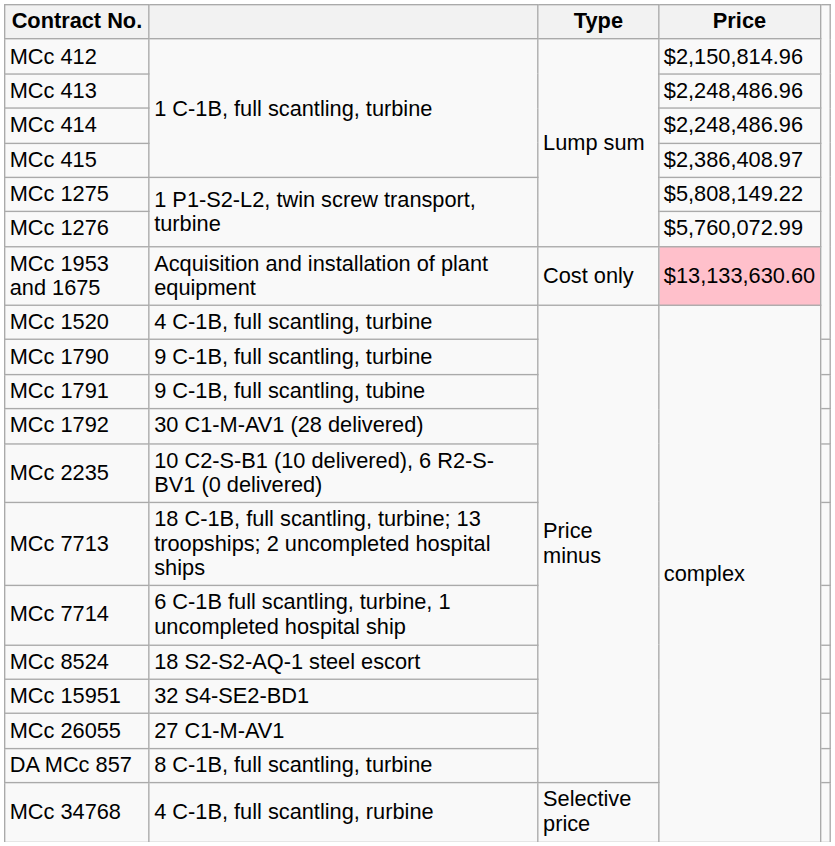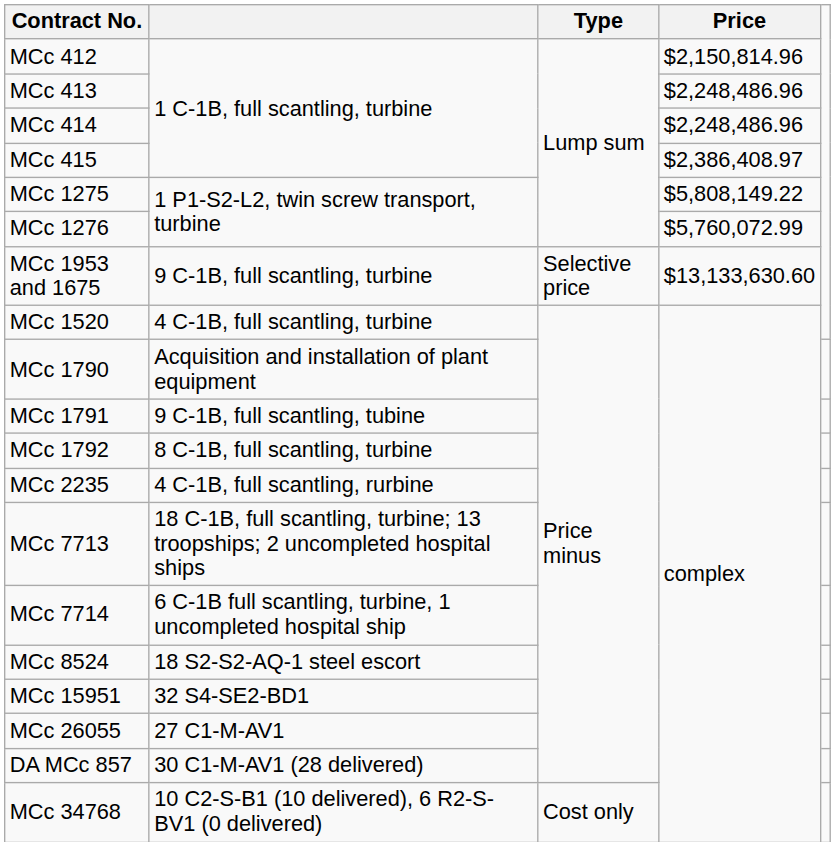MCc 1953 and 1675 | column 2: Acquisition and installation of plant equipment -> 9 C-1B, full scantling, turbine
MCc 1953 and 1675 | Type: Cost only -> Selective price
MCc 1953 and 1675 | Price: pink background -> no background
MCc 1790 | column 2: 9 C-1B, full scantling, turbine -> Acquisition and installation of plant equipment
MCc 1792 | column 2: 30 C1-M-AV1 (28 delivered) -> 8 C-1B, full scantling, turbine
MCc 2235 | column 2: 10 C2-S-B1 (10 delivered), 6 R2-S-BV1 (0 delivered) -> 4 C-1B, full scantling, rurbine
DA MCc 857 | column 2: 8 C-1B, full scantling, turbine -> 30 C1-M-AV1 (28 delivered)
MCc 34768 | column 2: 4 C-1B, full scantling, rurbine -> 10 C2-S-B1 (10 delivered), 6 R2-S-BV1 (0 delivered)
MCc 34768 | Type: Selective price -> Cost only
